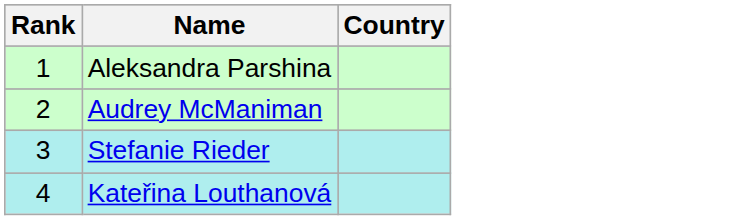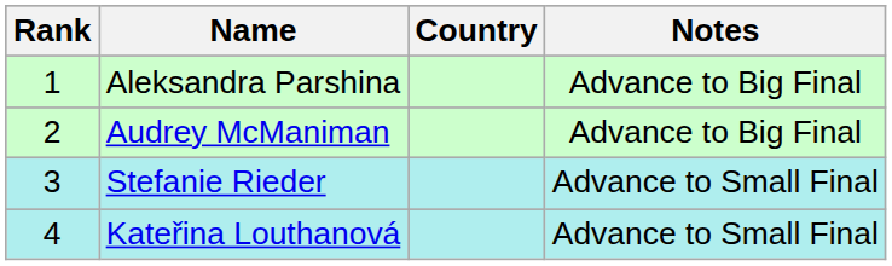+ column: Notes | Advance to Big Final | Advance to Big Final | Advance to Small Final | Advance to Small Final
